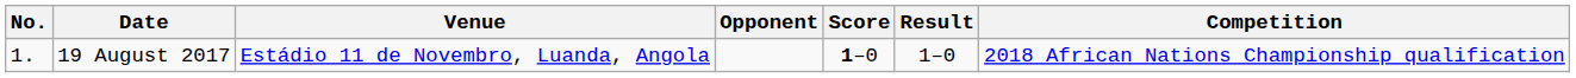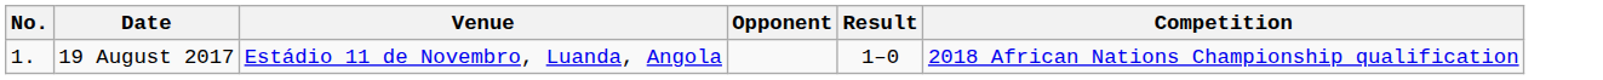- column: Score | 1–0
